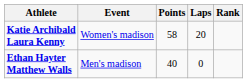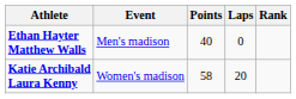rows swapped: Ethan Hayter Matthew Walls <-> Katie Archibald Laura Kenny
